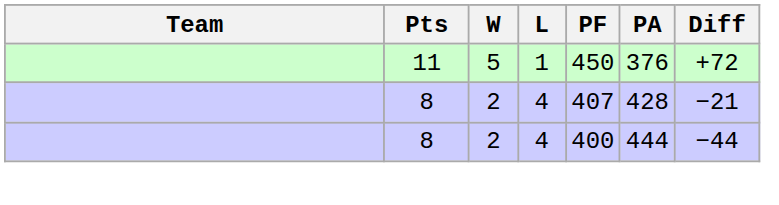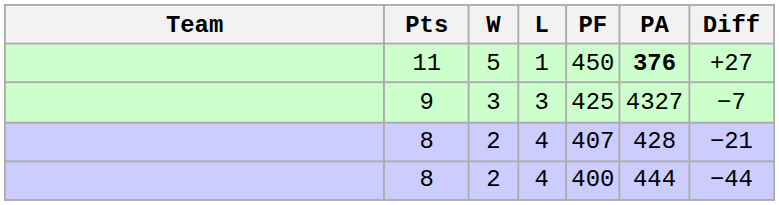11 | PA: normal -> bold
11 | Diff: +72 -> +27
+ row: 9 | 3 | 3 | 425 | 4327 | −7
